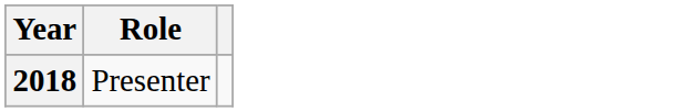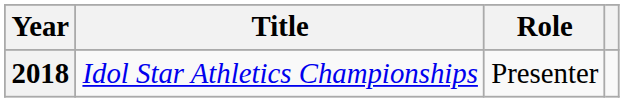+ column: Title | Idol Star Athletics Championships
